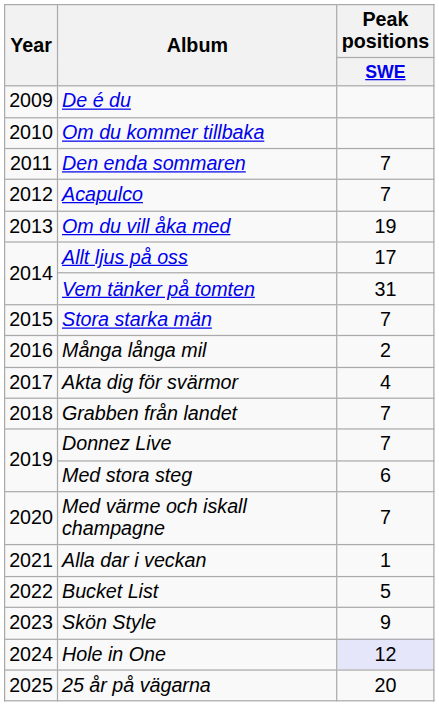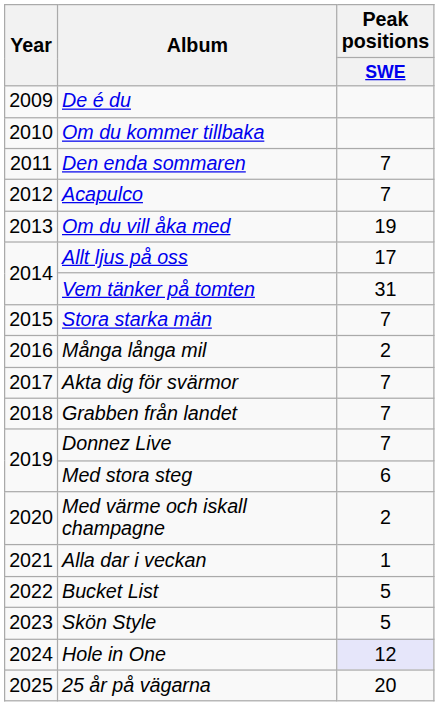Akta dig för svärmor | Peak positions / SWE: 4 -> 7
Med värme och iskall champagne | Peak positions / SWE: 7 -> 2
Skön Style | Peak positions / SWE: 9 -> 5
